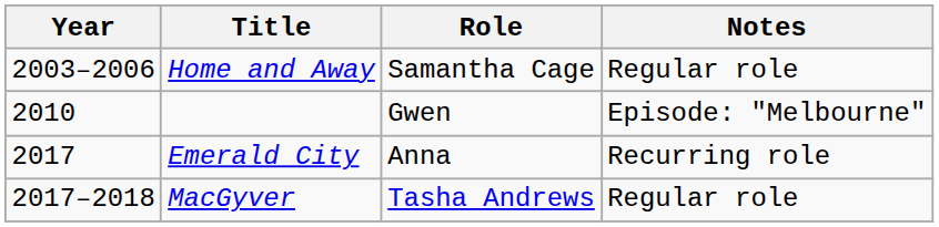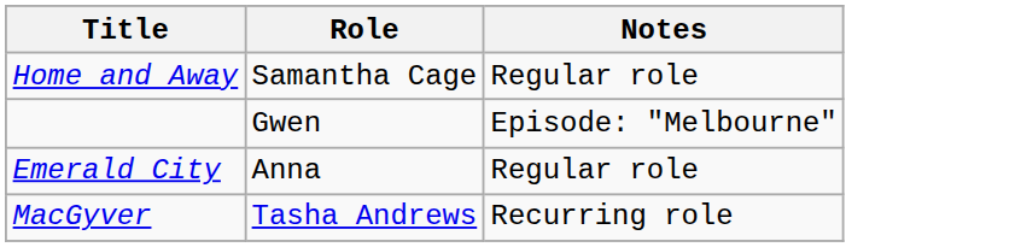- column: Year | 2003–2006 | 2010 | 2017 | 2017–2018
Emerald City | Notes: Recurring role -> Regular role
MacGyver | Notes: Regular role -> Recurring role
